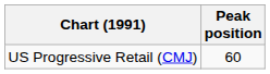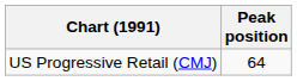US Progressive Retail (CMJ) | Peak position: 60 -> 64
